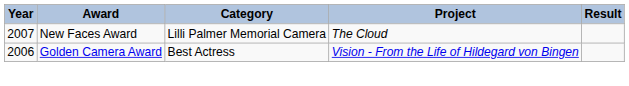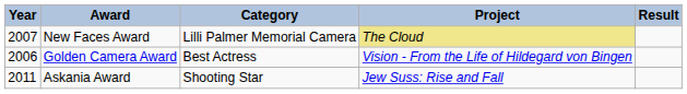New Faces Award | Project: no background -> khaki background
+ row: 2011 | Askania Award | Shooting Star | Jew Suss: Rise and Fall
